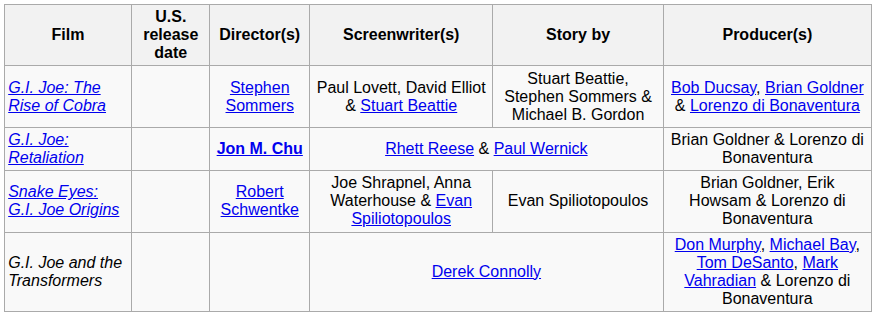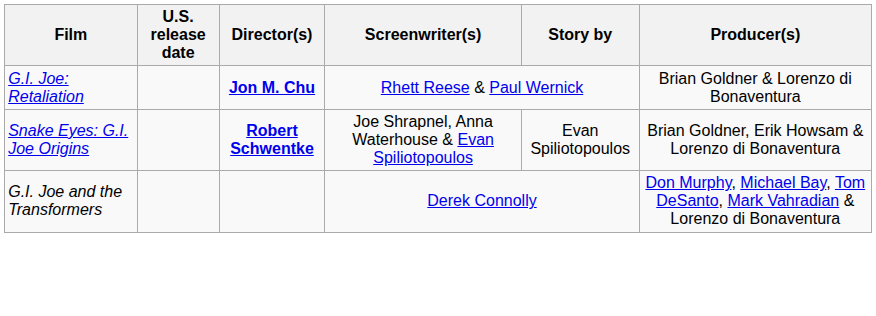- row: G.I. Joe: The Rise of Cobra | Stephen Sommers | Paul Lovett, David Elliot & Stuart Beattie | Stuart Beattie, Stephen Sommers & Michael B. Gordon | Bob Ducsay, Brian Goldner & Lorenzo di Bonaventura
Snake Eyes: G.I. Joe Origins | Director(s): normal -> bold
